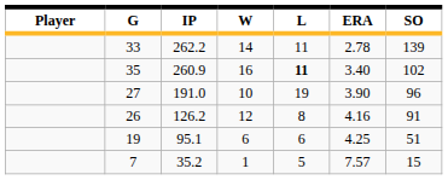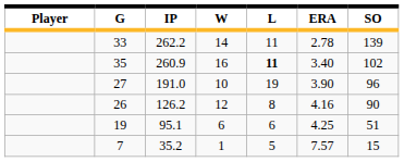26 | SO: 91 -> 90
